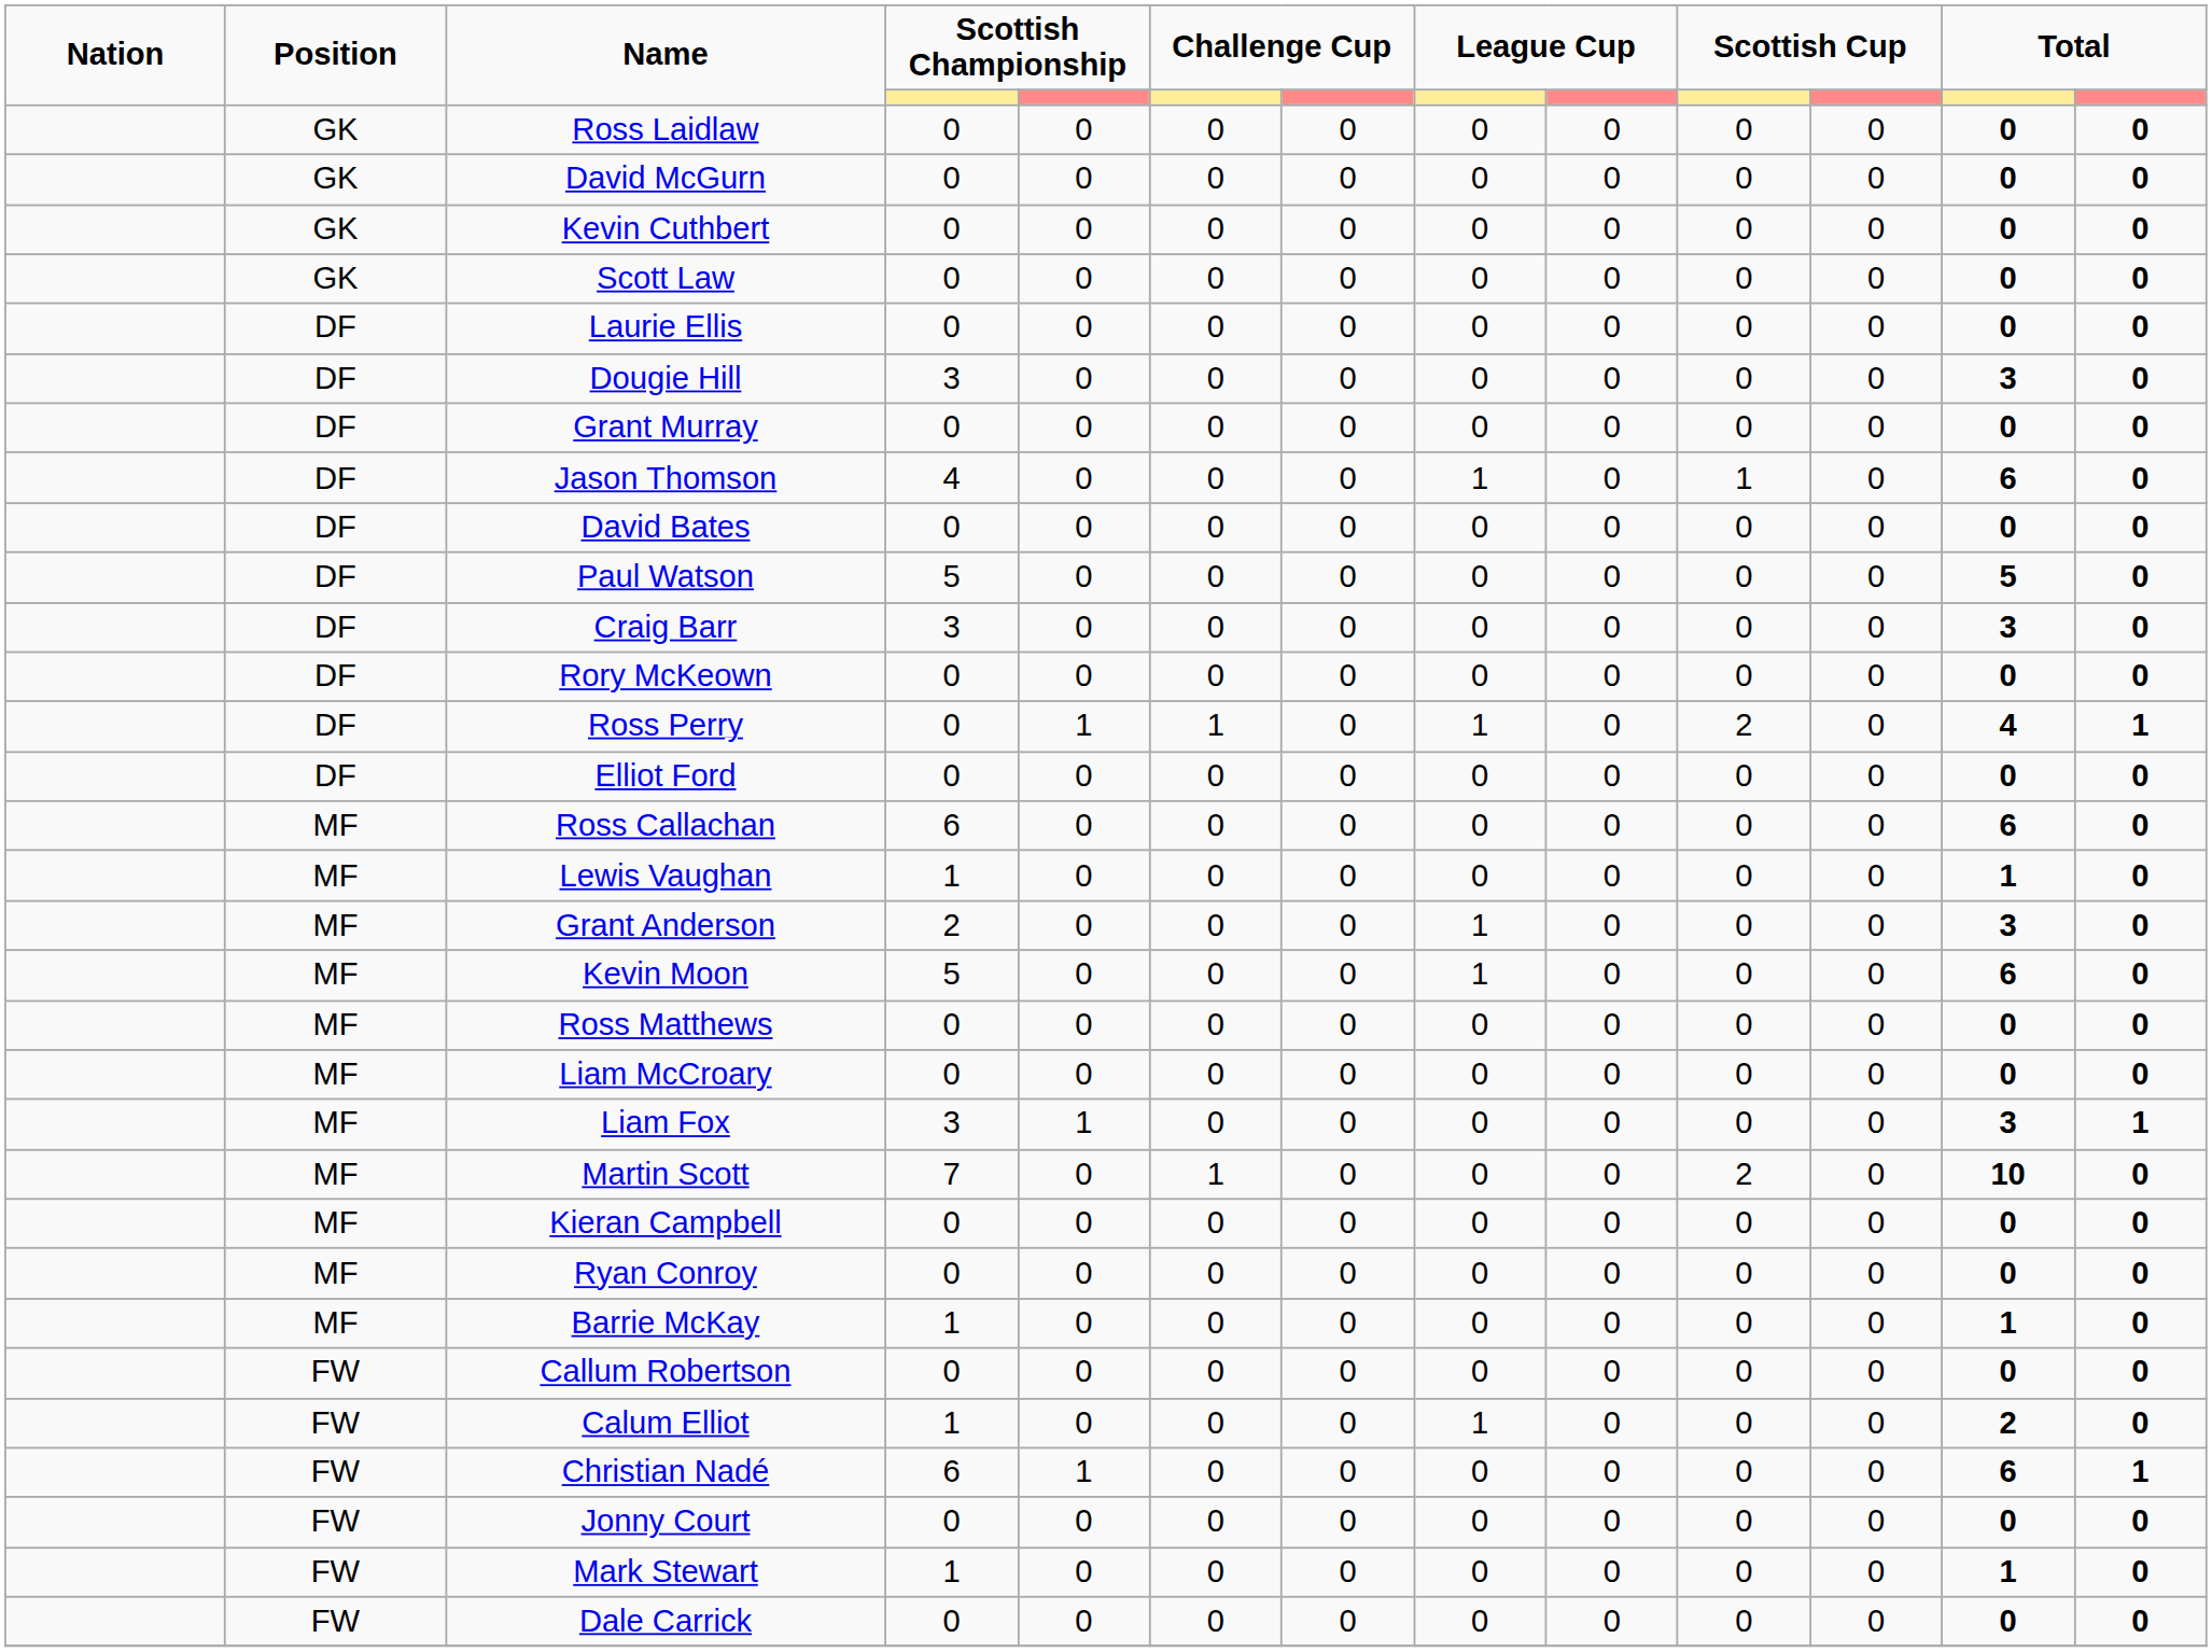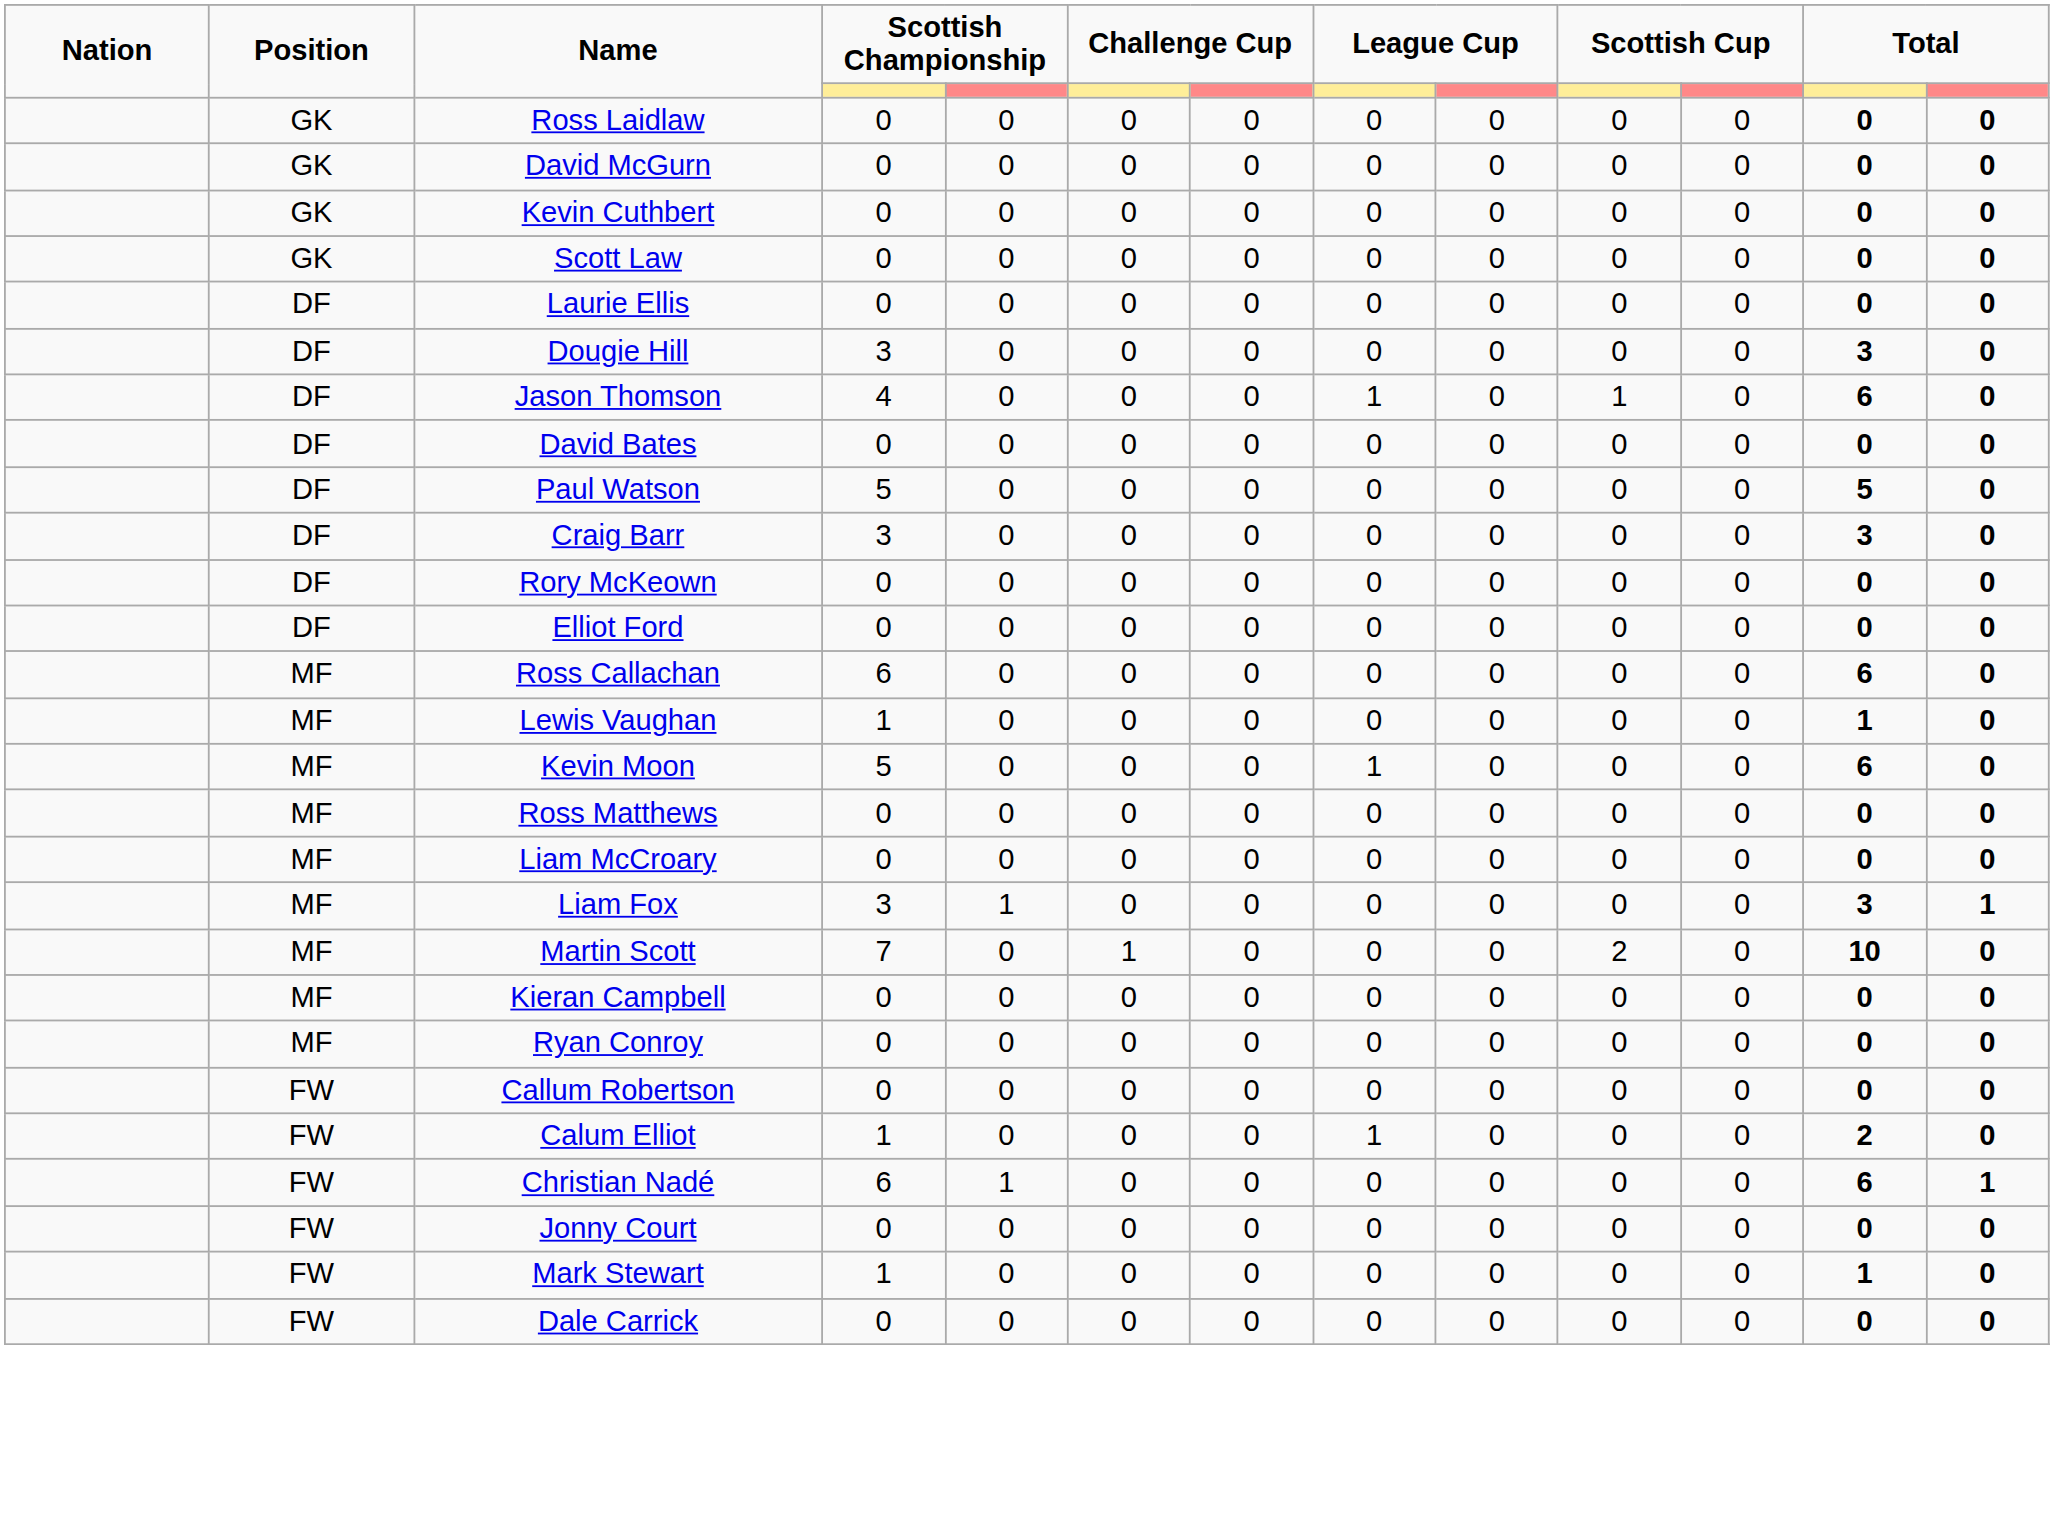- row: DF | Grant Murray | 0 | 0 | 0 | 0 | 0 | 0 | 0 | 0 | 0 | 0
- row: DF | Ross Perry | 0 | 1 | 1 | 0 | 1 | 0 | 2 | 0 | 4 | 1
- row: MF | Grant Anderson | 2 | 0 | 0 | 0 | 1 | 0 | 0 | 0 | 3 | 0
- row: MF | Barrie McKay | 1 | 0 | 0 | 0 | 0 | 0 | 0 | 0 | 1 | 0
